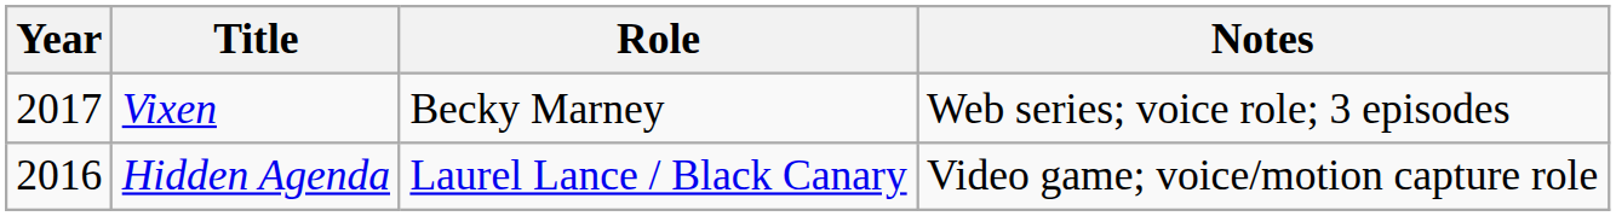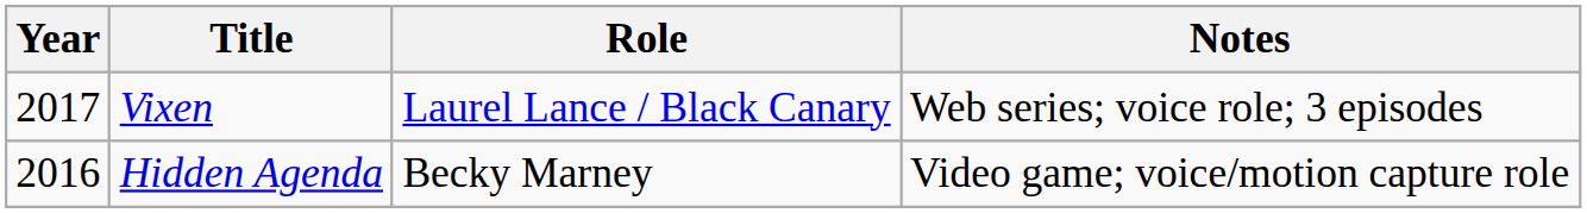Vixen | Role: Becky Marney -> Laurel Lance / Black Canary
Hidden Agenda | Role: Laurel Lance / Black Canary -> Becky Marney
